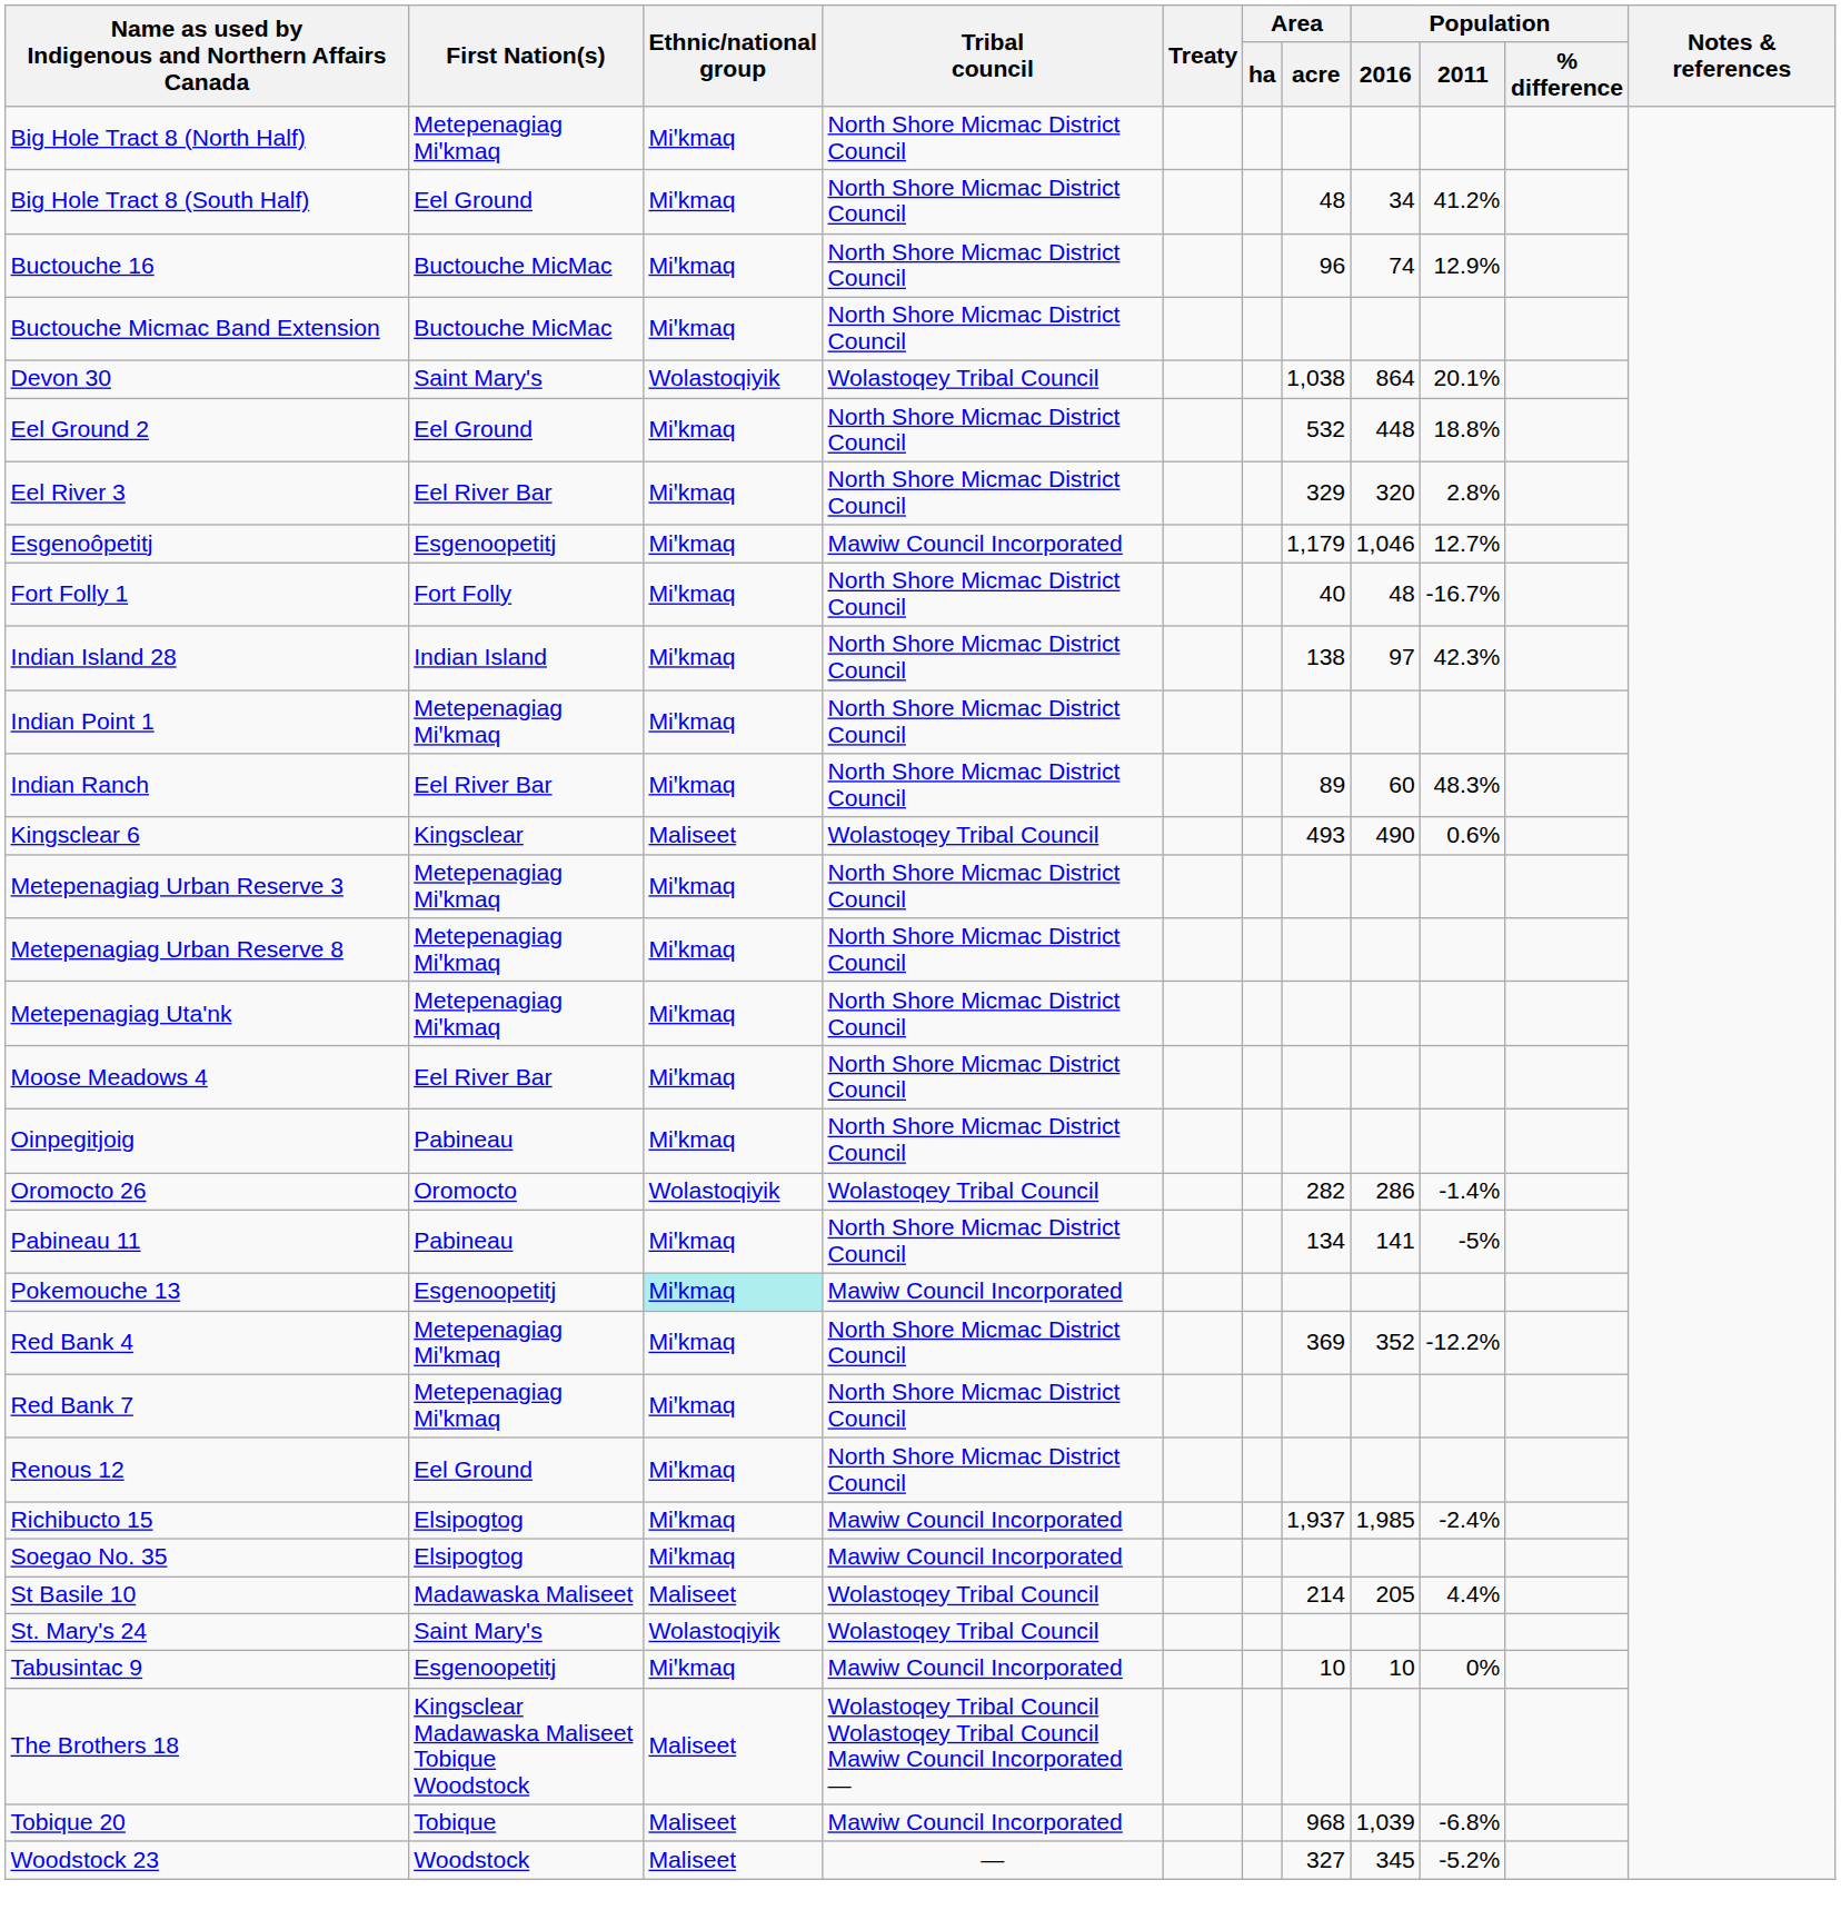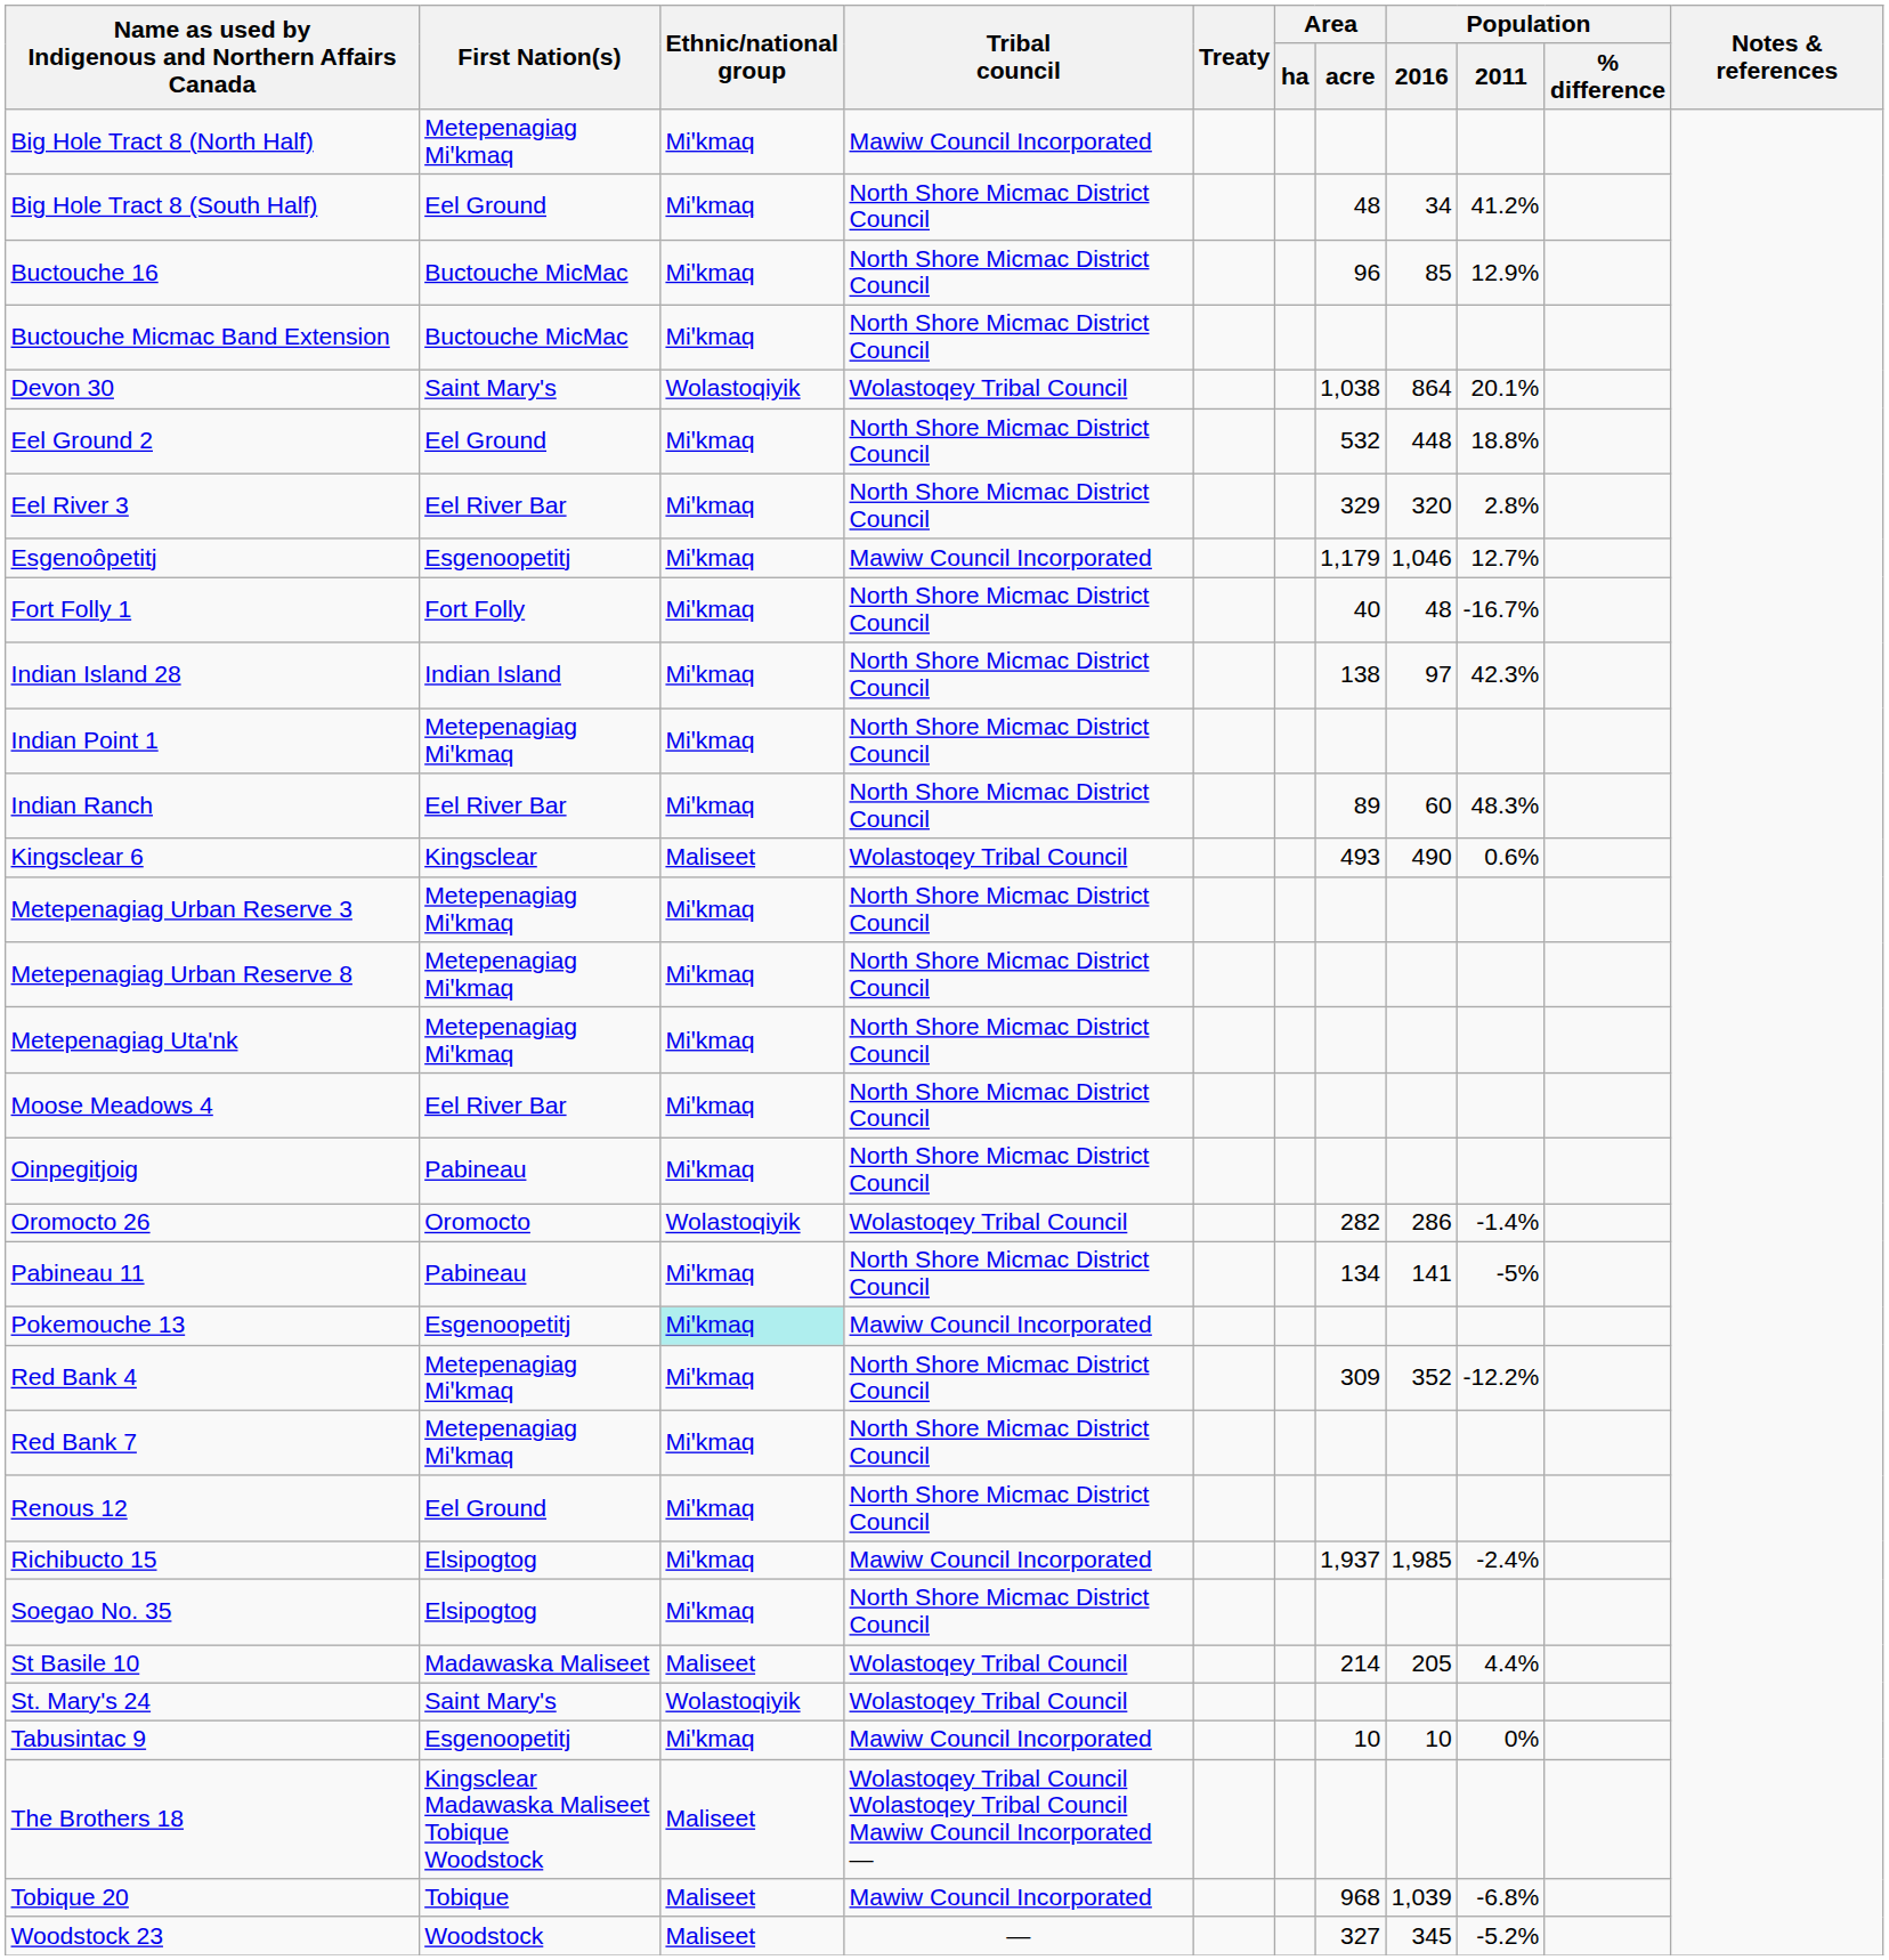Big Hole Tract 8 (North Half) | Tribal council: North Shore Micmac District Council -> Mawiw Council Incorporated
Buctouche 16 | Population / 2016: 74 -> 85
Red Bank 4 | Area / acre: 369 -> 309
Soegao No. 35 | Tribal council: Mawiw Council Incorporated -> North Shore Micmac District Council
